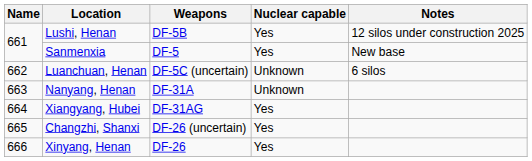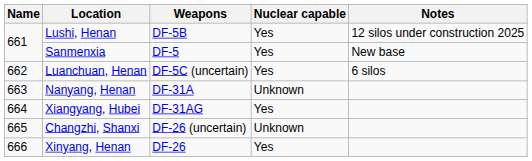Luanchuan, Henan | Nuclear capable: Unknown -> Yes
Changzhi, Shanxi | Nuclear capable: Yes -> Unknown
